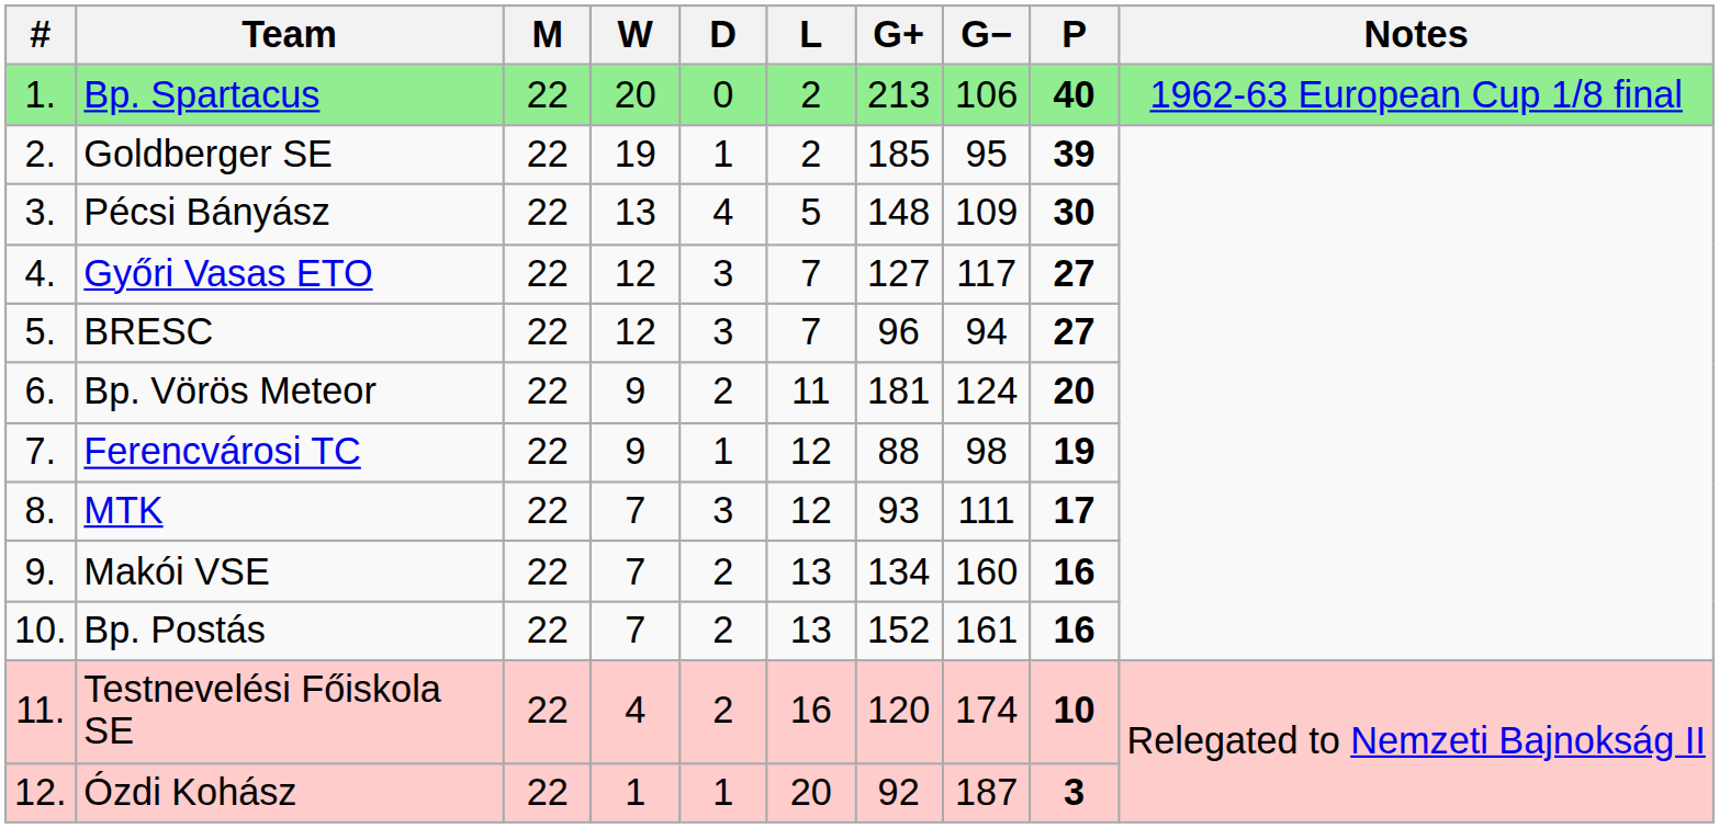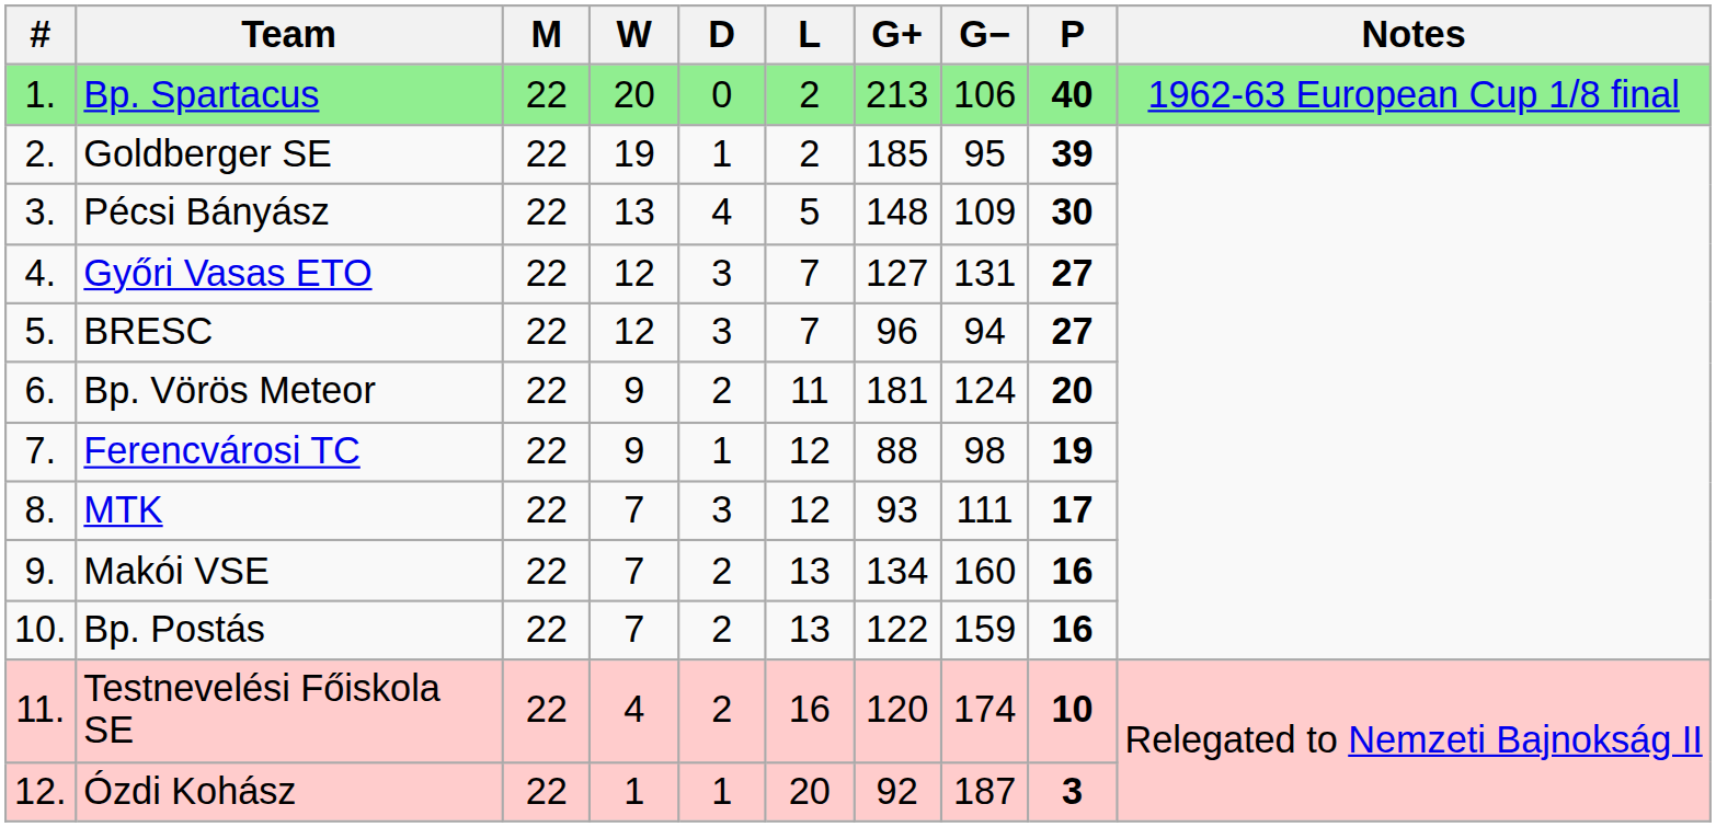Győri Vasas ETO | G−: 117 -> 131
Bp. Postás | G+: 152 -> 122
Bp. Postás | G−: 161 -> 159
